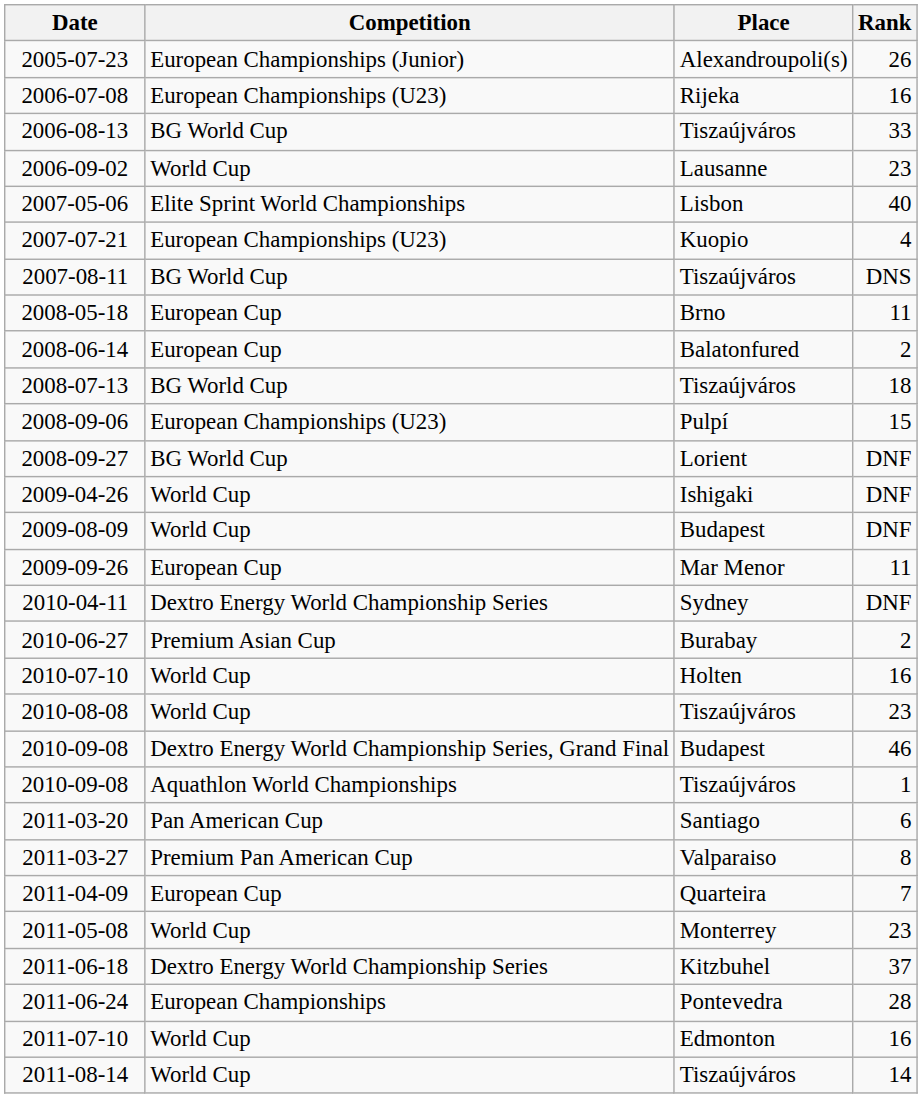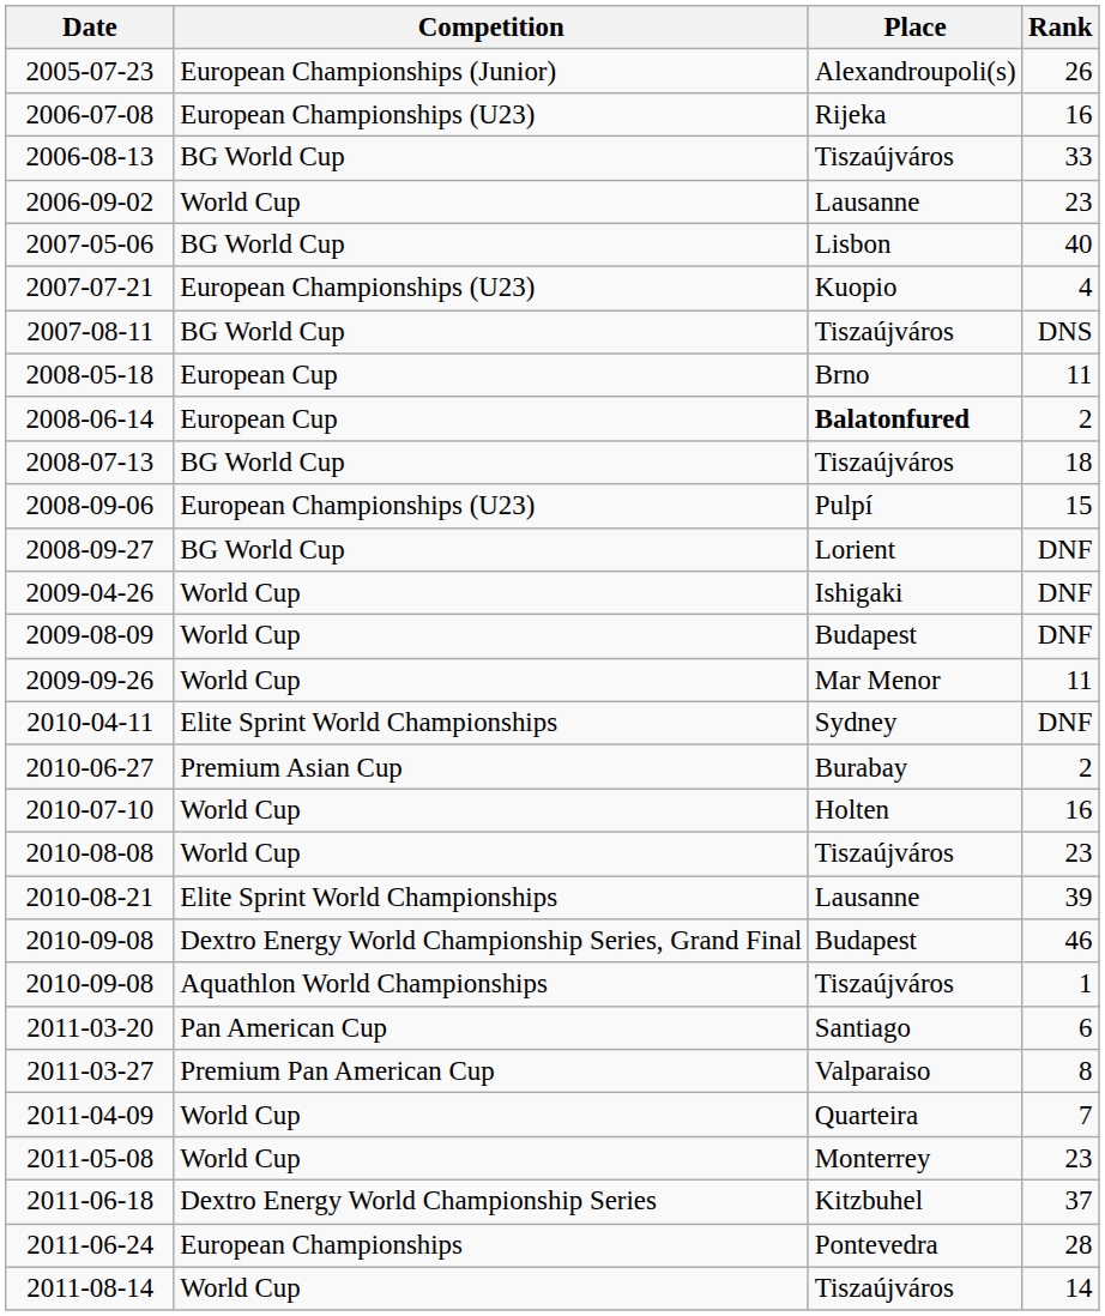2007-05-06 | Competition: Elite Sprint World Championships -> BG World Cup
2008-06-14 | Place: normal -> bold
2009-09-26 | Competition: European Cup -> World Cup
2010-04-11 | Competition: Dextro Energy World Championship Series -> Elite Sprint World Championships
+ row: 2010-08-21 | Elite Sprint World Championships | Lausanne | 39
2011-04-09 | Competition: European Cup -> World Cup
- row: 2011-07-10 | World Cup | Edmonton | 16
